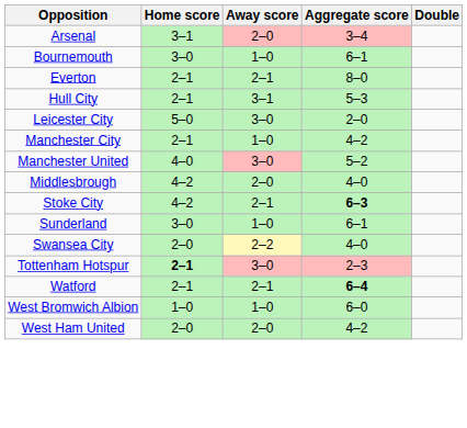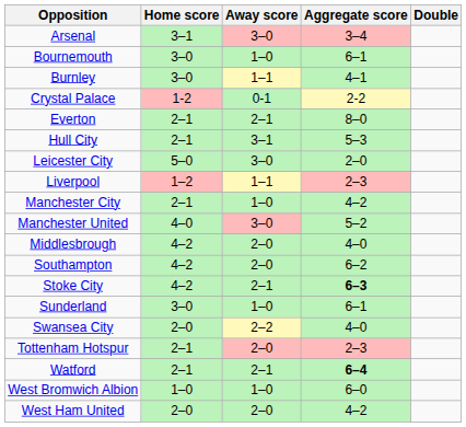Arsenal | Away score: 2–0 -> 3–0
+ row: Burnley | 3–0 | 1–1 | 4–1
+ row: Crystal Palace | 1-2 | 0-1 | 2-2
+ row: Liverpool | 1–2 | 1–1 | 2–3
+ row: Southampton | 4–2 | 2–0 | 6–2
Tottenham Hotspur | Home score: bold -> normal
Tottenham Hotspur | Away score: 3–0 -> 2–0
